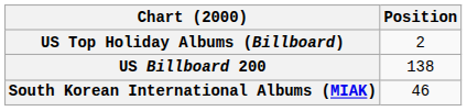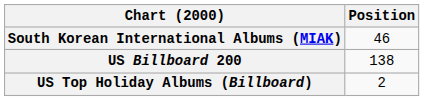rows swapped: South Korean International Albums (MIAK) <-> US Top Holiday Albums (Billboard)
